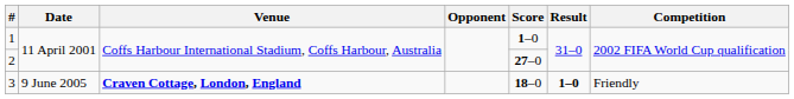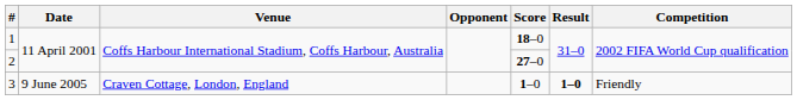1 | Score: 1–0 -> 18–0
3 | Venue: bold -> normal
3 | Score: 18–0 -> 1–0
